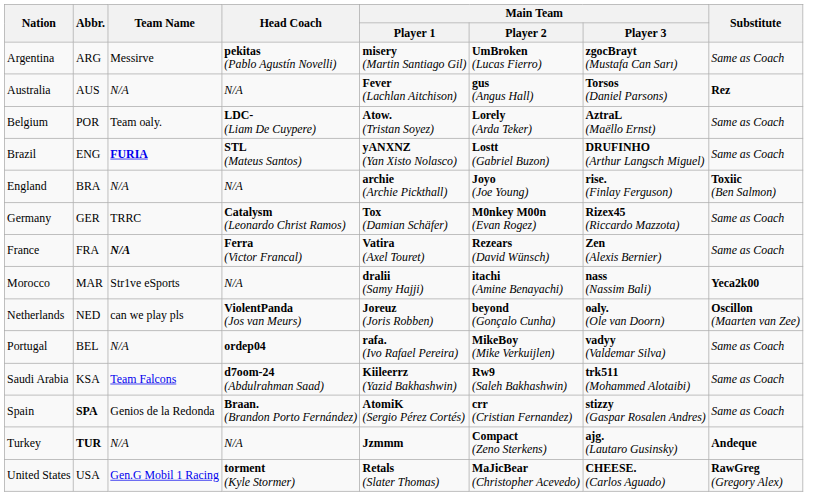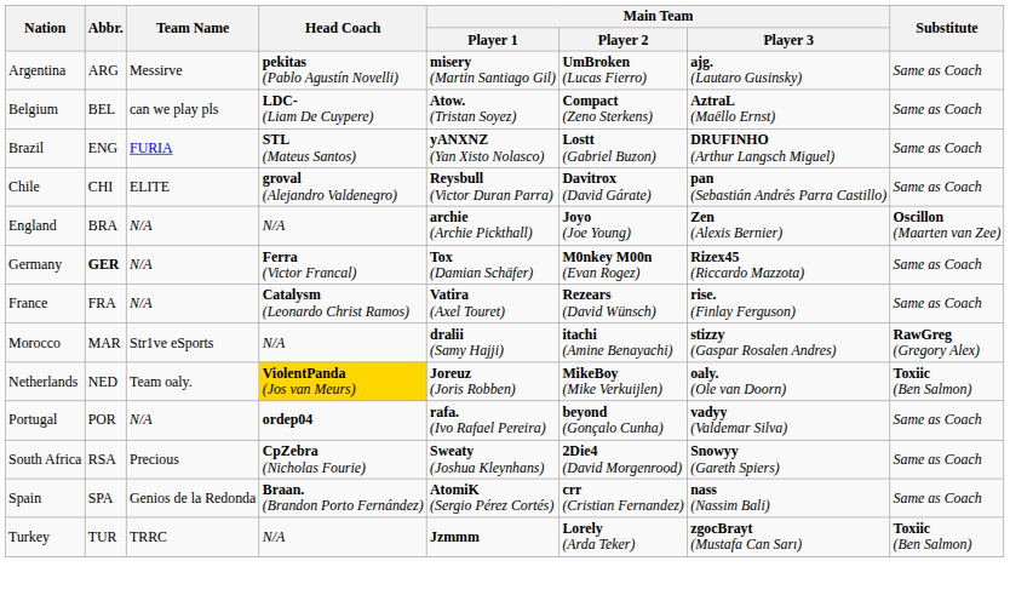Argentina | Main Team / Player 3: zgocBrayt (Mustafa Can Sarı) -> ajg. (Lautaro Gusinsky)
- row: Australia | AUS | N/A | N/A | Fever (Lachlan Aitchison) | gus (Angus Hall) | Torsos (Daniel Parsons) | Rez
Belgium | Abbr.: POR -> BEL
Belgium | Team Name: Team oaly. -> can we play pls
Belgium | Main Team / Player 2: Lorely (Arda Teker) -> Compact (Zeno Sterkens)
Brazil | Team Name: bold -> normal
+ row: Chile | CHI | ELITE | groval (Alejandro Valdenegro) | Reysbull (Victor Duran Parra) | Davitrox (David Gárate) | pan (Sebastián Andrés Parra Castillo) | Same as Coach
England | Main Team / Player 3: rise. (Finlay Ferguson) -> Zen (Alexis Bernier)
England | Substitute: Toxiic (Ben Salmon) -> Oscillon (Maarten van Zee)
Germany | Abbr.: normal -> bold
Germany | Team Name: TRRC -> N/A
Germany | Head Coach: Catalysm (Leonardo Christ Ramos) -> Ferra (Victor Francal)
France | Team Name: bold -> normal
France | Head Coach: Ferra (Victor Francal) -> Catalysm (Leonardo Christ Ramos)
France | Main Team / Player 3: Zen (Alexis Bernier) -> rise. (Finlay Ferguson)
Morocco | Main Team / Player 3: nass (Nassim Bali) -> stizzy (Gaspar Rosalen Andres)
Morocco | Substitute: Yeca2k00 -> RawGreg (Gregory Alex)
Netherlands | Team Name: can we play pls -> Team oaly.
Netherlands | Head Coach: no background -> gold background
Netherlands | Main Team / Player 2: beyond (Gonçalo Cunha) -> MikeBoy (Mike Verkuijlen)
Netherlands | Substitute: Oscillon (Maarten van Zee) -> Toxiic (Ben Salmon)
Portugal | Abbr.: BEL -> POR
Portugal | Main Team / Player 2: MikeBoy (Mike Verkuijlen) -> beyond (Gonçalo Cunha)
- row: Saudi Arabia | KSA | Team Falcons | d7oom-24 (Abdulrahman Saad) | Kiileerrz (Yazid Bakhashwin) | Rw9 (Saleh Bakhashwin) | trk511 (Mohammed Alotaibi) | Same as Coach
+ row: South Africa | RSA | Precious | CpZebra (Nicholas Fourie) | Sweaty (Joshua Kleynhans) | 2Die4 (David Morgenrood) | Snowyy (Gareth Spiers) | Same as Coach
Spain | Abbr.: bold -> normal
Spain | Main Team / Player 3: stizzy (Gaspar Rosalen Andres) -> nass (Nassim Bali)
Turkey | Abbr.: bold -> normal
Turkey | Team Name: N/A -> TRRC
Turkey | Main Team / Player 2: Compact (Zeno Sterkens) -> Lorely (Arda Teker)
Turkey | Main Team / Player 3: ajg. (Lautaro Gusinsky) -> zgocBrayt (Mustafa Can Sarı)
Turkey | Substitute: Andeque -> Toxiic (Ben Salmon)
- row: United States | USA | Gen.G Mobil 1 Racing | torment (Kyle Stormer) | Retals (Slater Thomas) | MaJicBear (Christopher Acevedo) | CHEESE. (Carlos Aguado) | RawGreg (Gregory Alex)
